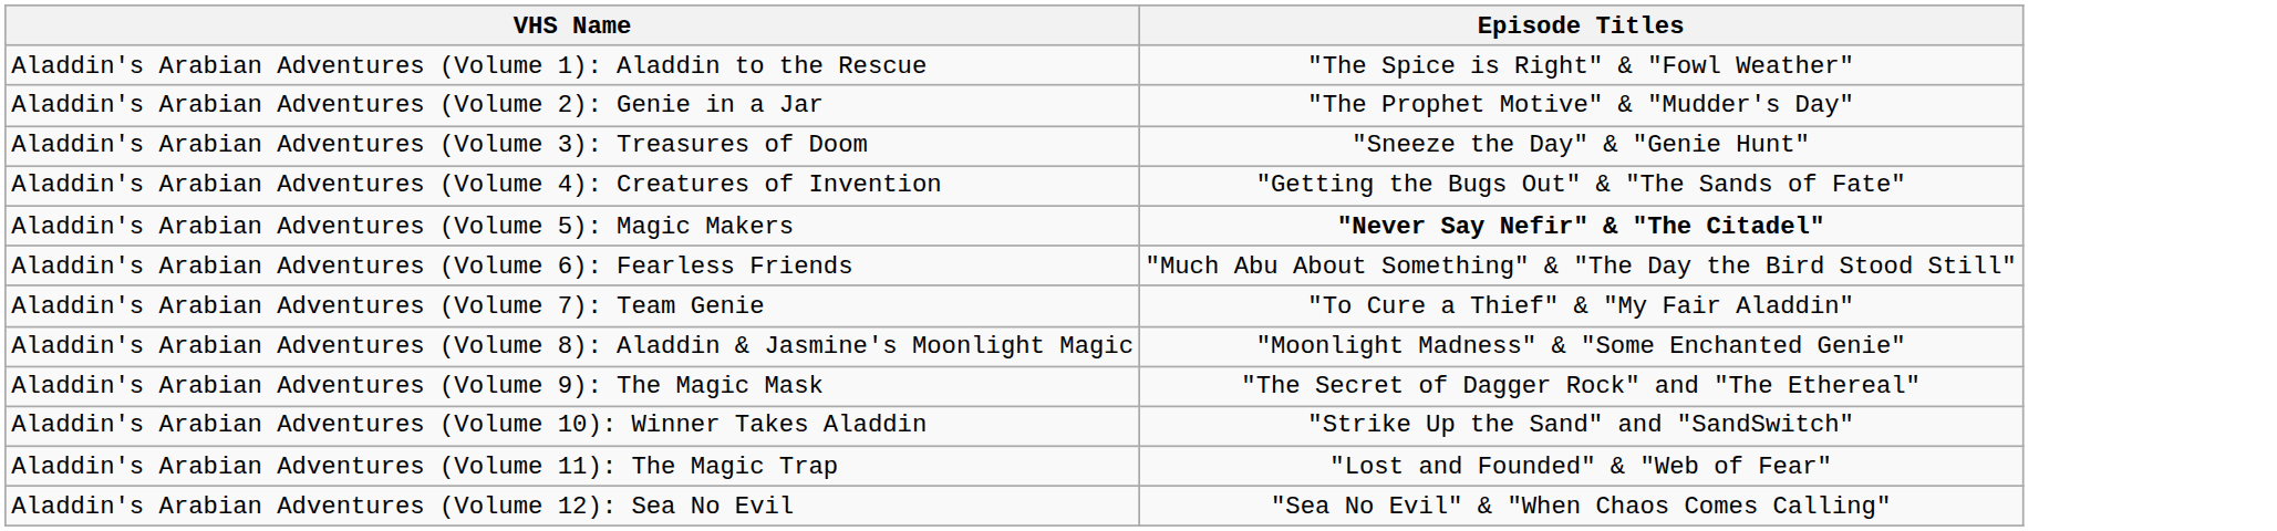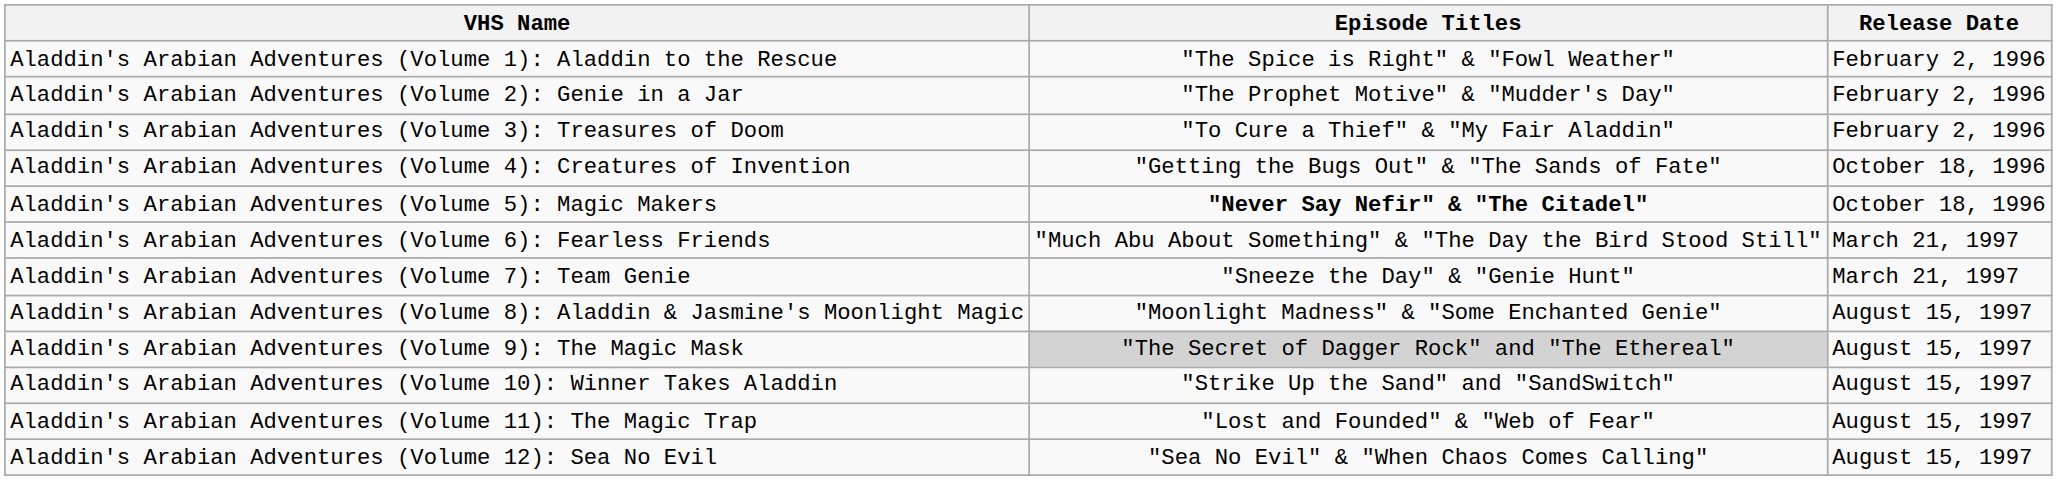+ column: Release Date | February 2, 1996 | February 2, 1996 | February 2, 1996 | October 18, 1996 | October 18, 1996 | March 21, 1997 | March 21, 1997 | August 15, 1997 | August 15, 1997 | August 15, 1997 | August 15, 1997 | August 15, 1997
Aladdin's Arabian Adventures (Volume 3): Treasures of Doom | Episode Titles: "Sneeze the Day" & "Genie Hunt" -> "To Cure a Thief" & "My Fair Aladdin"
Aladdin's Arabian Adventures (Volume 7): Team Genie | Episode Titles: "To Cure a Thief" & "My Fair Aladdin" -> "Sneeze the Day" & "Genie Hunt"
Aladdin's Arabian Adventures (Volume 9): The Magic Mask | Episode Titles: no background -> lightgrey background
